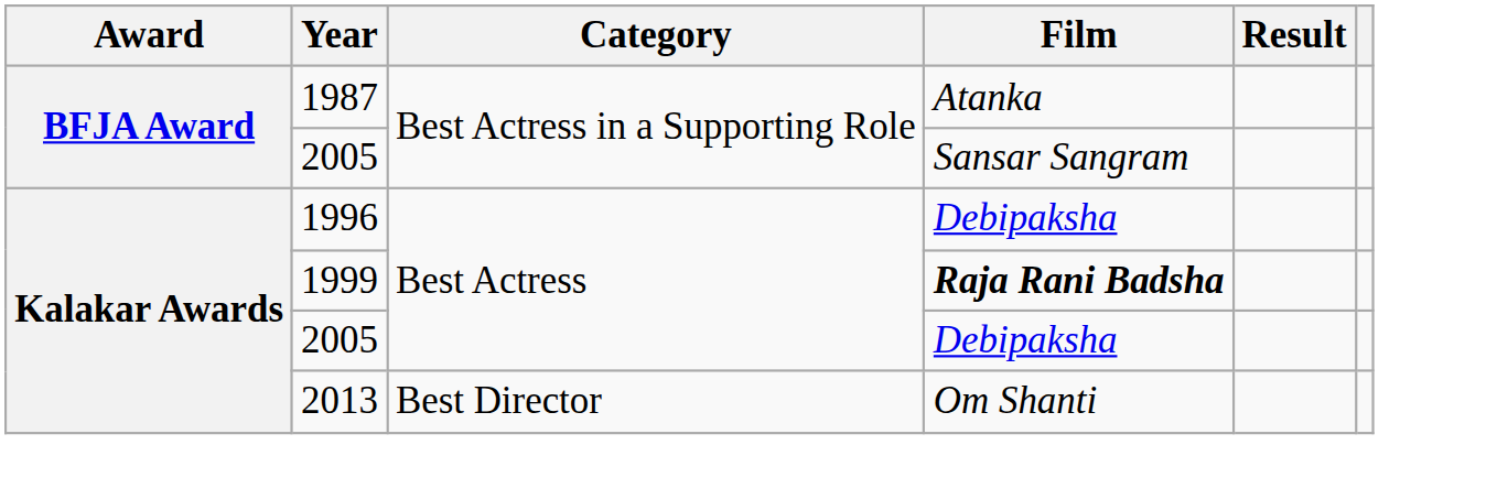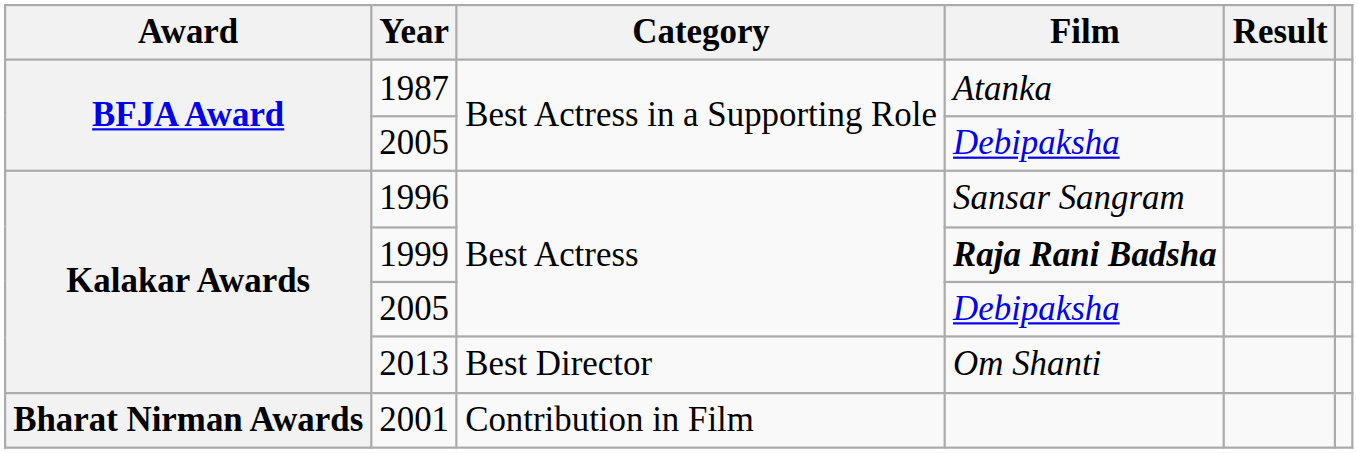2005 / Best Actress in a Supporting Role | Film: Sansar Sangram -> Debipaksha
1996 | Film: Debipaksha -> Sansar Sangram
+ row: Bharat Nirman Awards | 2001 | Contribution in Film
